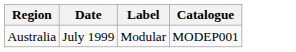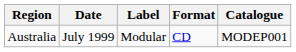+ column: Format | CD
